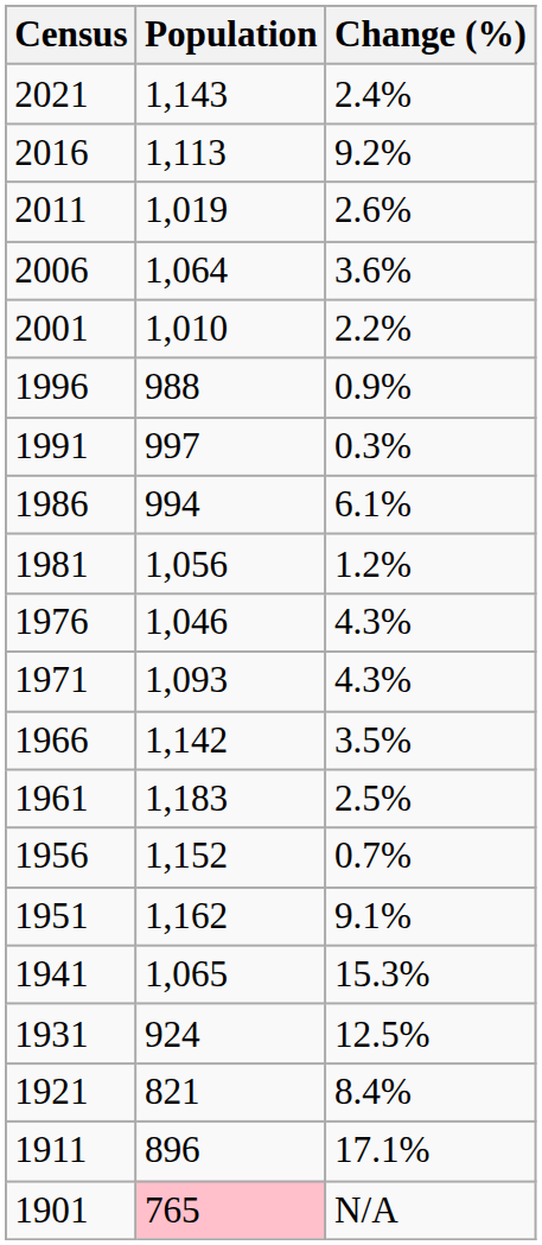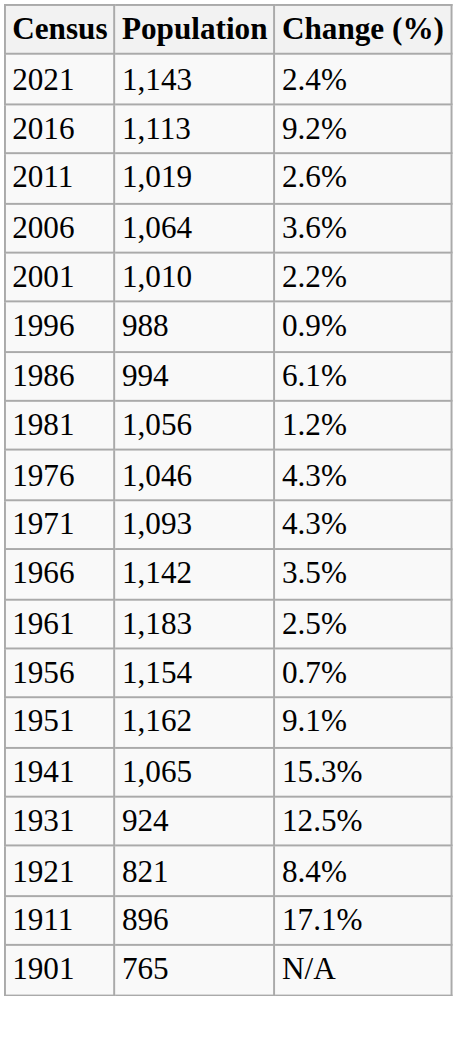- row: 1991 | 997 | 0.3%
1956 | Population: 1,152 -> 1,154
1901 | Population: pink background -> no background
